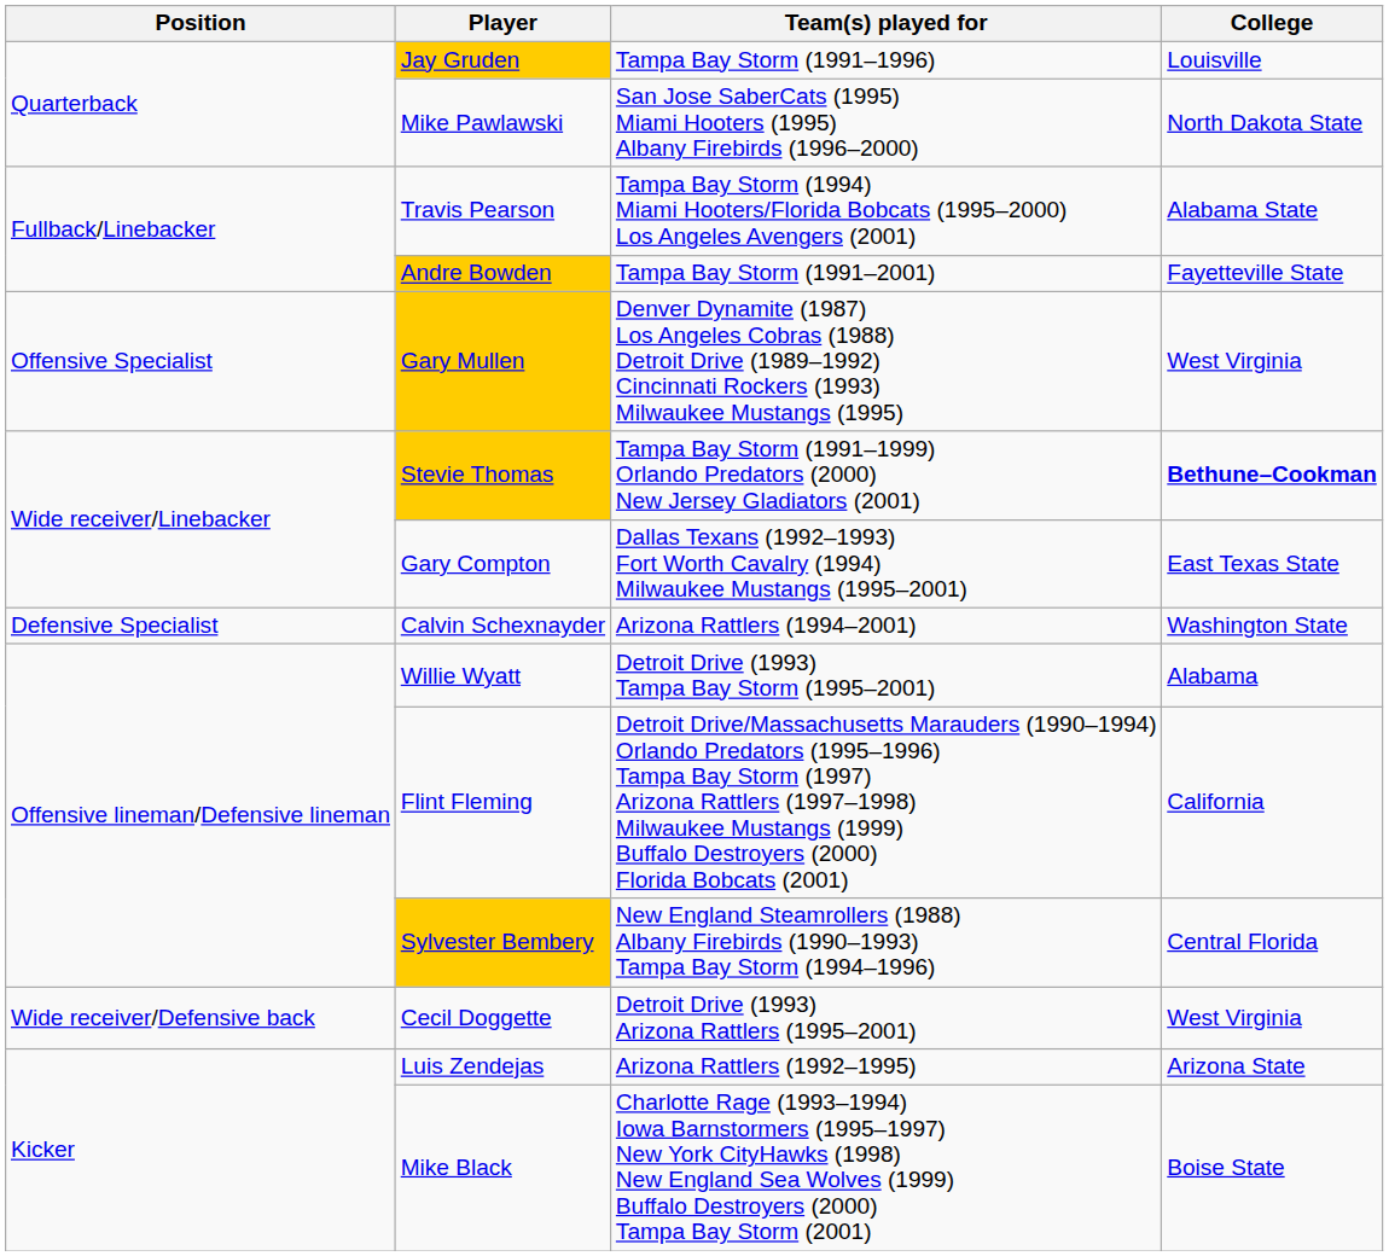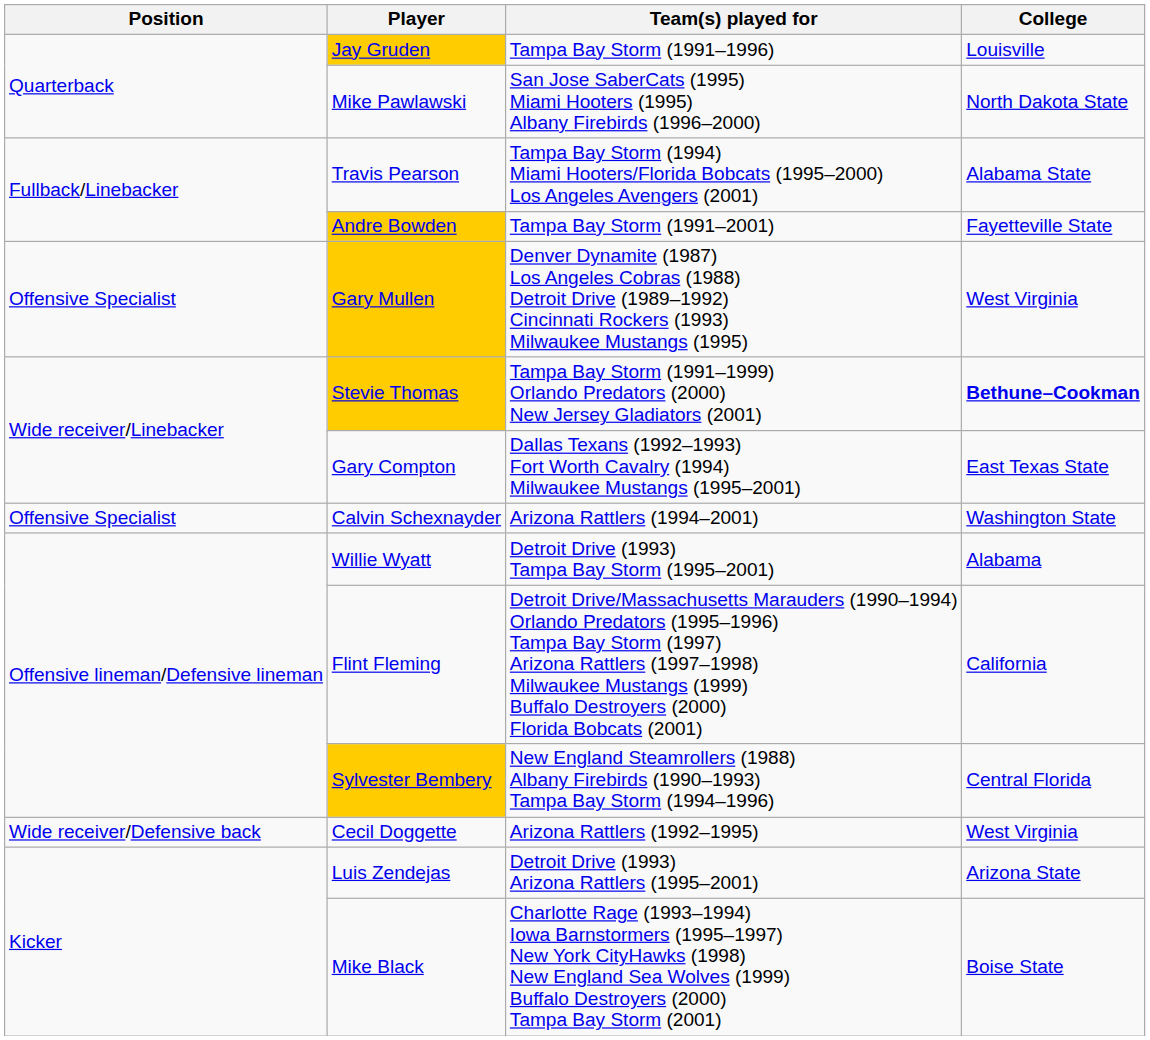Calvin Schexnayder | Position: Defensive Specialist -> Offensive Specialist
Cecil Doggette | Team(s) played for: Detroit Drive (1993) Arizona Rattlers (1995–2001) -> Arizona Rattlers (1992–1995)
Luis Zendejas | Team(s) played for: Arizona Rattlers (1992–1995) -> Detroit Drive (1993) Arizona Rattlers (1995–2001)
